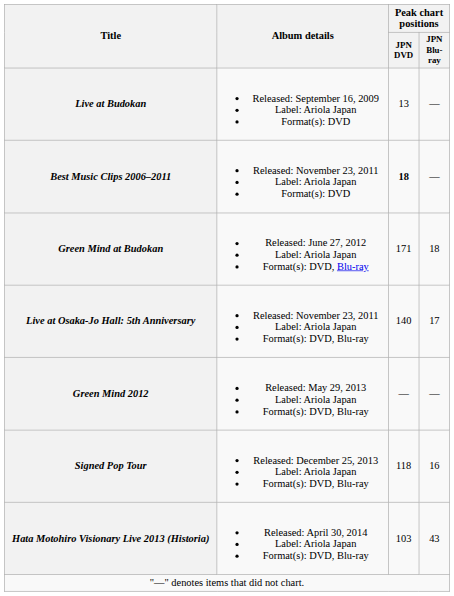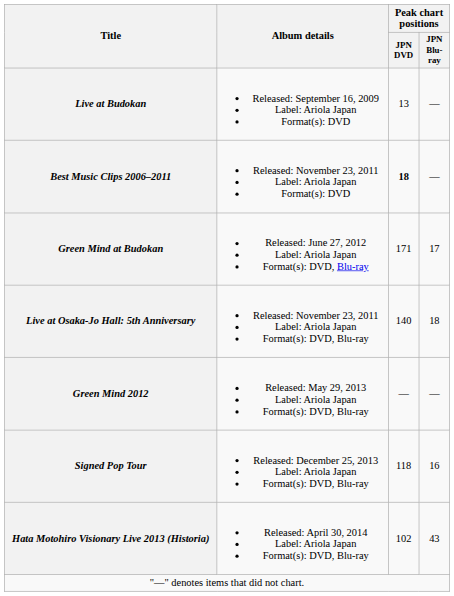Green Mind at Budokan | Peak chart positions / JPN Blu-ray: 18 -> 17
Live at Osaka-Jo Hall: 5th Anniversary | Peak chart positions / JPN Blu-ray: 17 -> 18
Hata Motohiro Visionary Live 2013 (Historia) | Peak chart positions / JPN DVD: 103 -> 102
